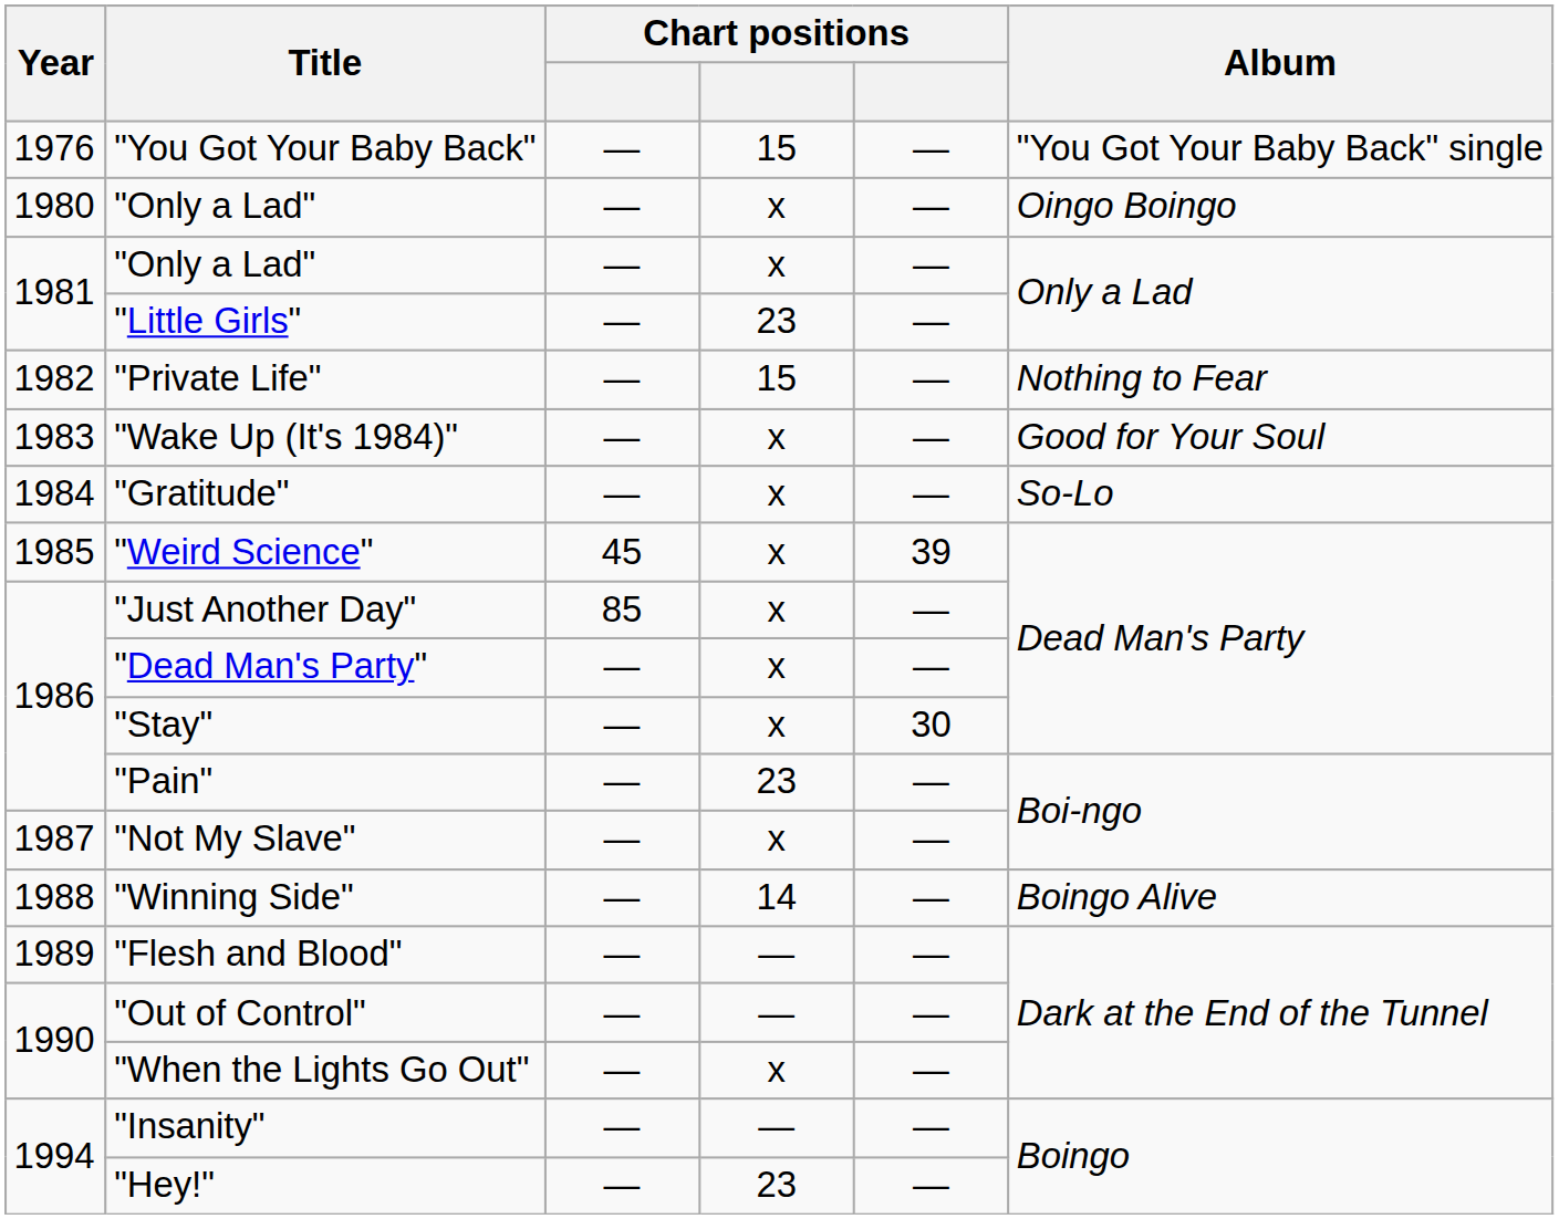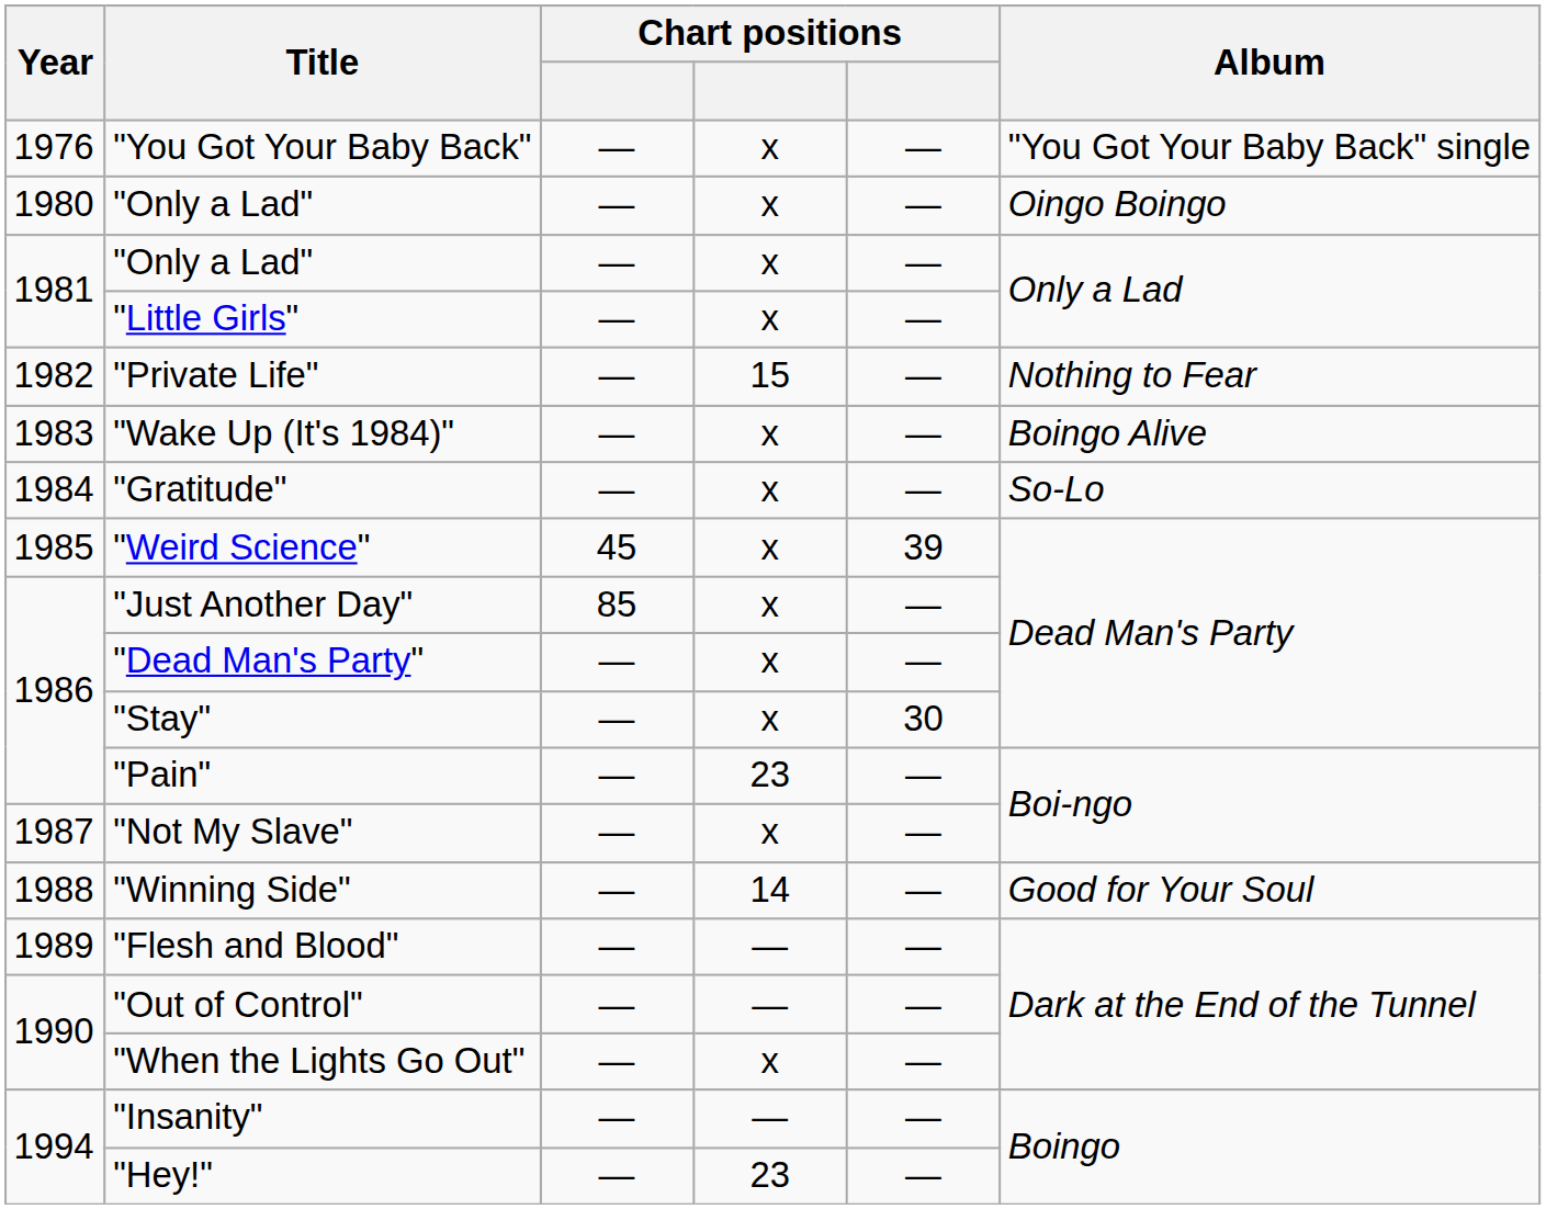"You Got Your Baby Back" | column 4: 15 -> x
"Little Girls" | column 4: 23 -> x
"Wake Up (It's 1984)" | Album: Good for Your Soul -> Boingo Alive
"Winning Side" | Album: Boingo Alive -> Good for Your Soul
